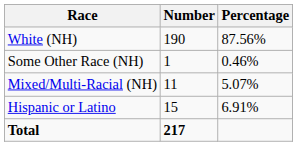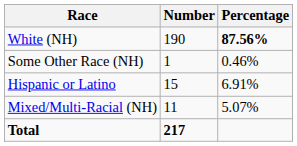White (NH) | Percentage: normal -> bold
rows swapped: Mixed/Multi-Racial (NH) <-> Hispanic or Latino
